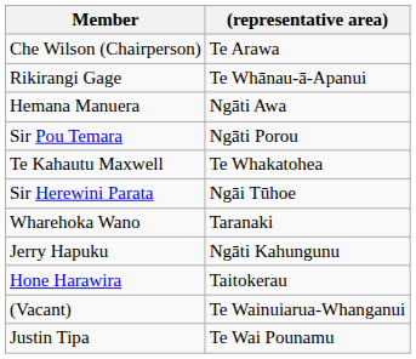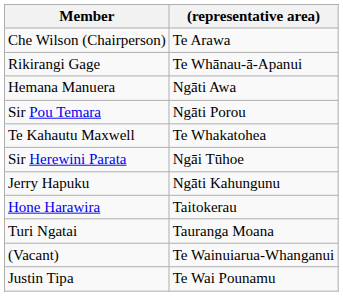- row: Wharehoka Wano | Taranaki
+ row: Turi Ngatai | Tauranga Moana
